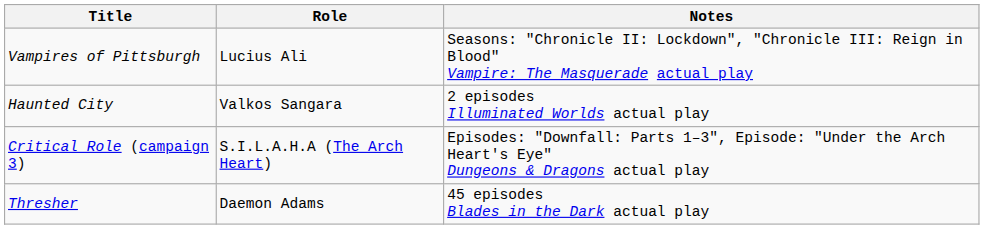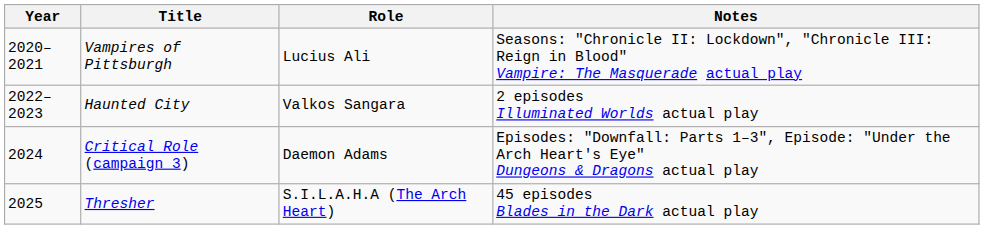+ column: Year | 2020–2021 | 2022–2023 | 2024 | 2025
Critical Role (campaign 3) | Role: S.I.L.A.H.A (The Arch Heart) -> Daemon Adams
Thresher | Role: Daemon Adams -> S.I.L.A.H.A (The Arch Heart)
